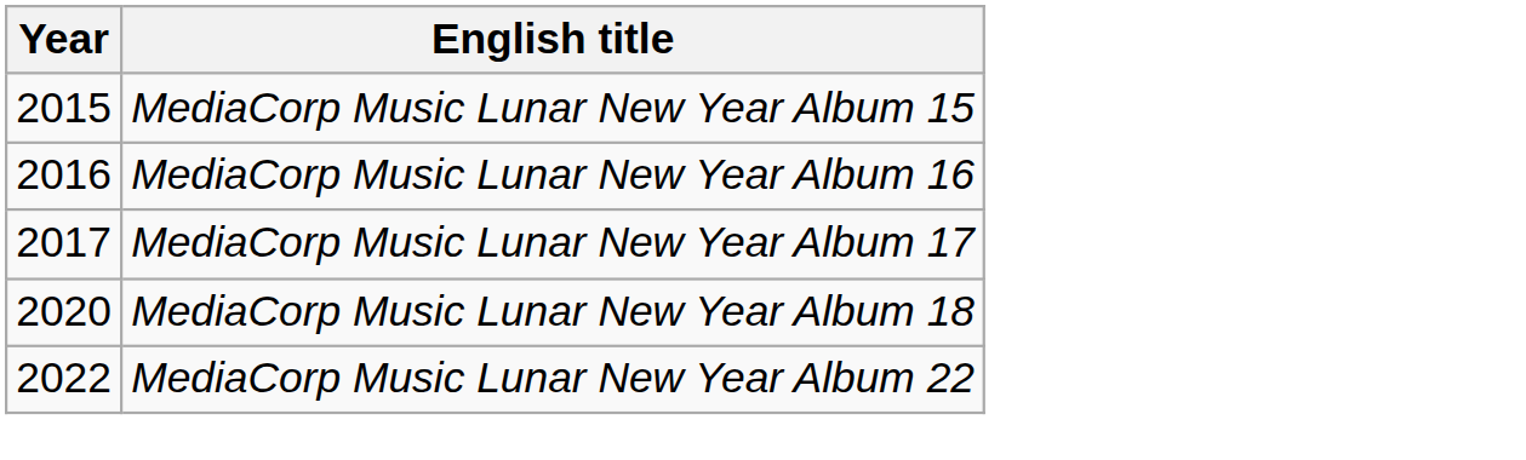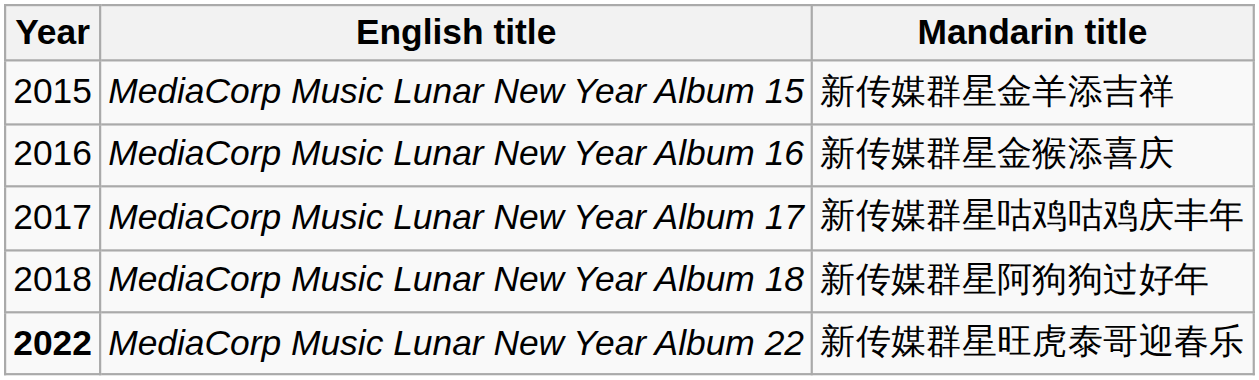+ column: Mandarin title | 新传媒群星金羊添吉祥 | 新传媒群星金猴添喜庆 | 新传媒群星咕鸡咕鸡庆丰年 | 新传媒群星阿狗狗过好年 | 新传媒群星旺虎泰哥迎春乐
MediaCorp Music Lunar New Year Album 18 | Year: 2020 -> 2018
MediaCorp Music Lunar New Year Album 22 | Year: normal -> bold
